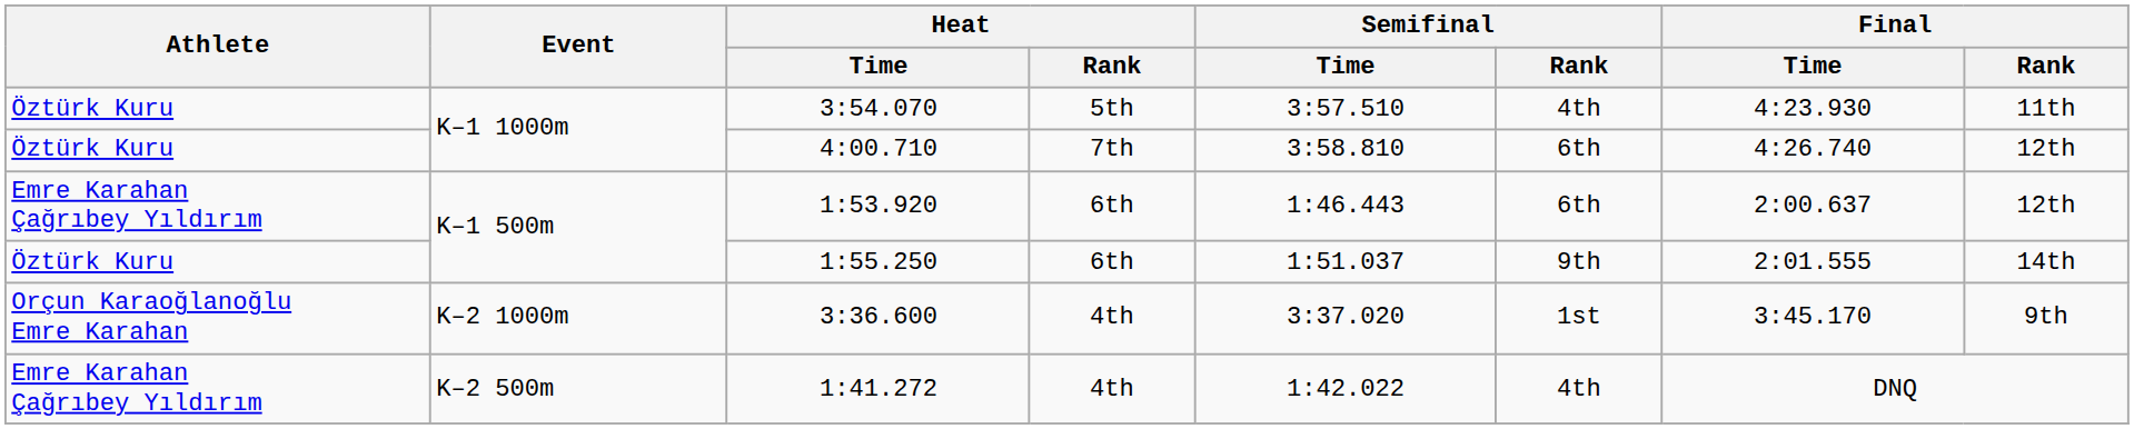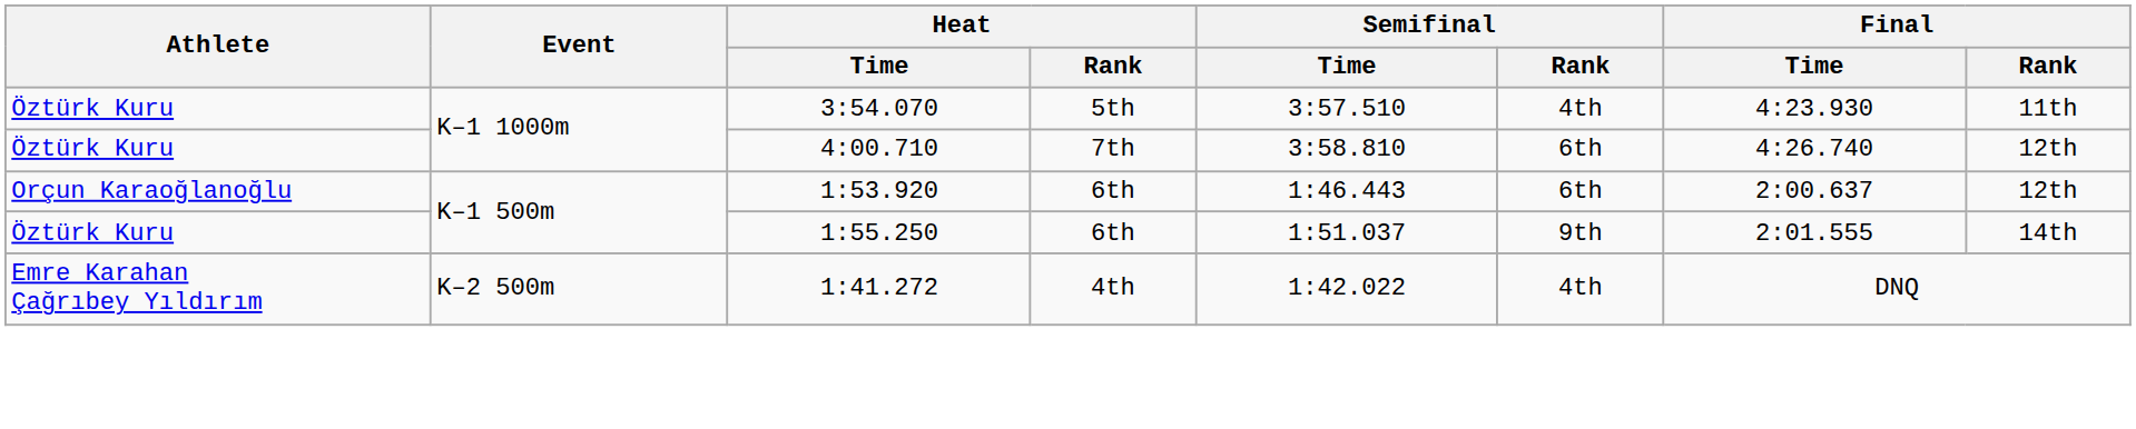1:53.920 | Athlete: Emre Karahan Çağrıbey Yıldırım -> Orçun Karaoğlanoğlu
- row: Orçun Karaoğlanoğlu Emre Karahan | K–2 1000m | 3:36.600 | 4th | 3:37.020 | 1st | 3:45.170 | 9th
